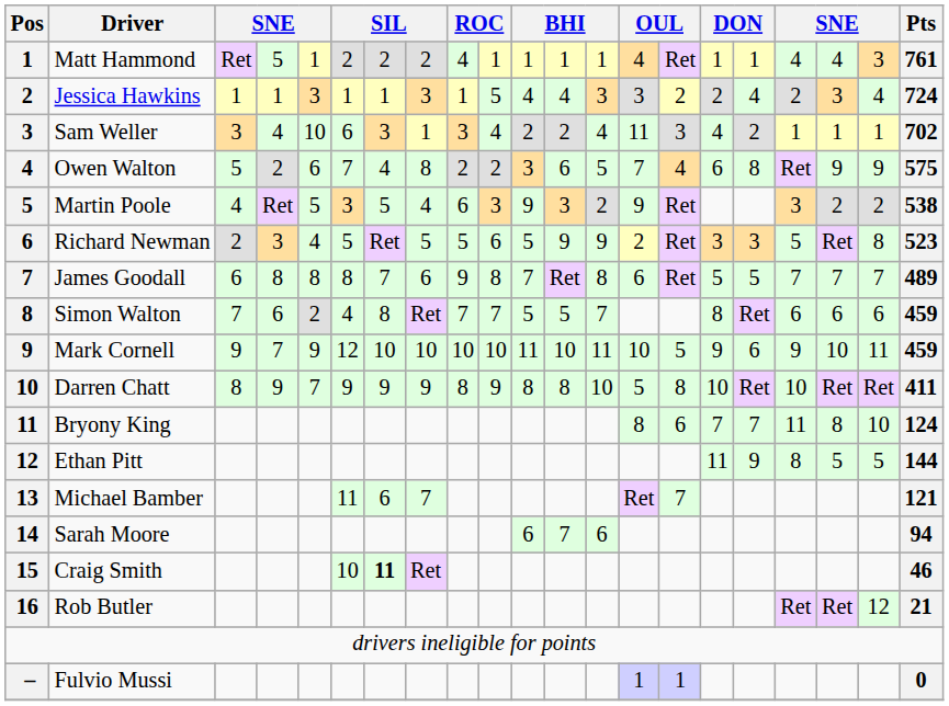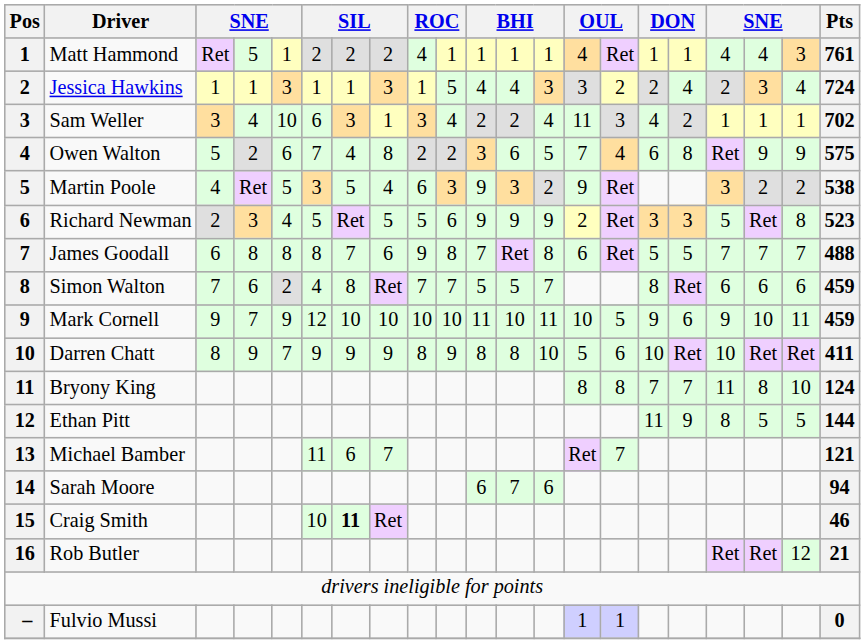Richard Newman | column 11: 5 -> 9
James Goodall | Pts: 489 -> 488
Darren Chatt | column 15: 8 -> 6
Bryony King | column 15: 6 -> 8
